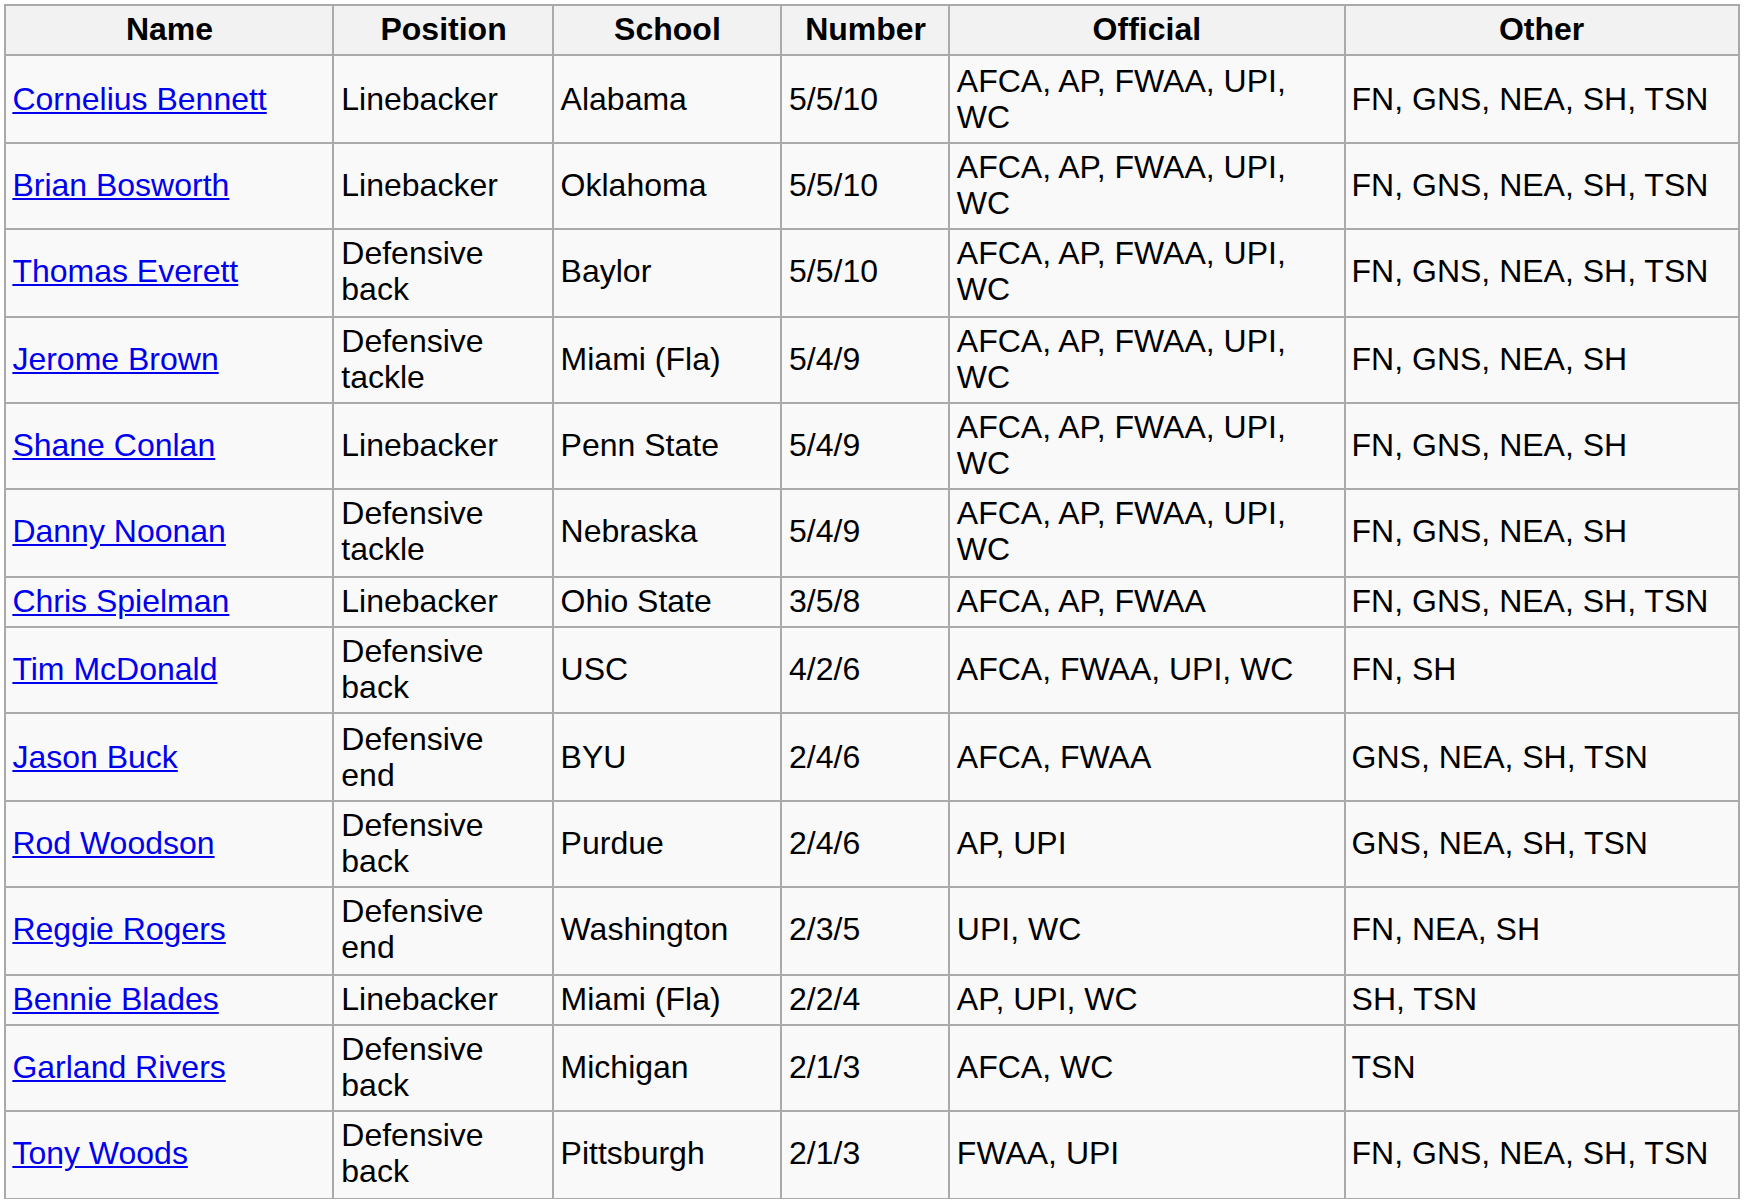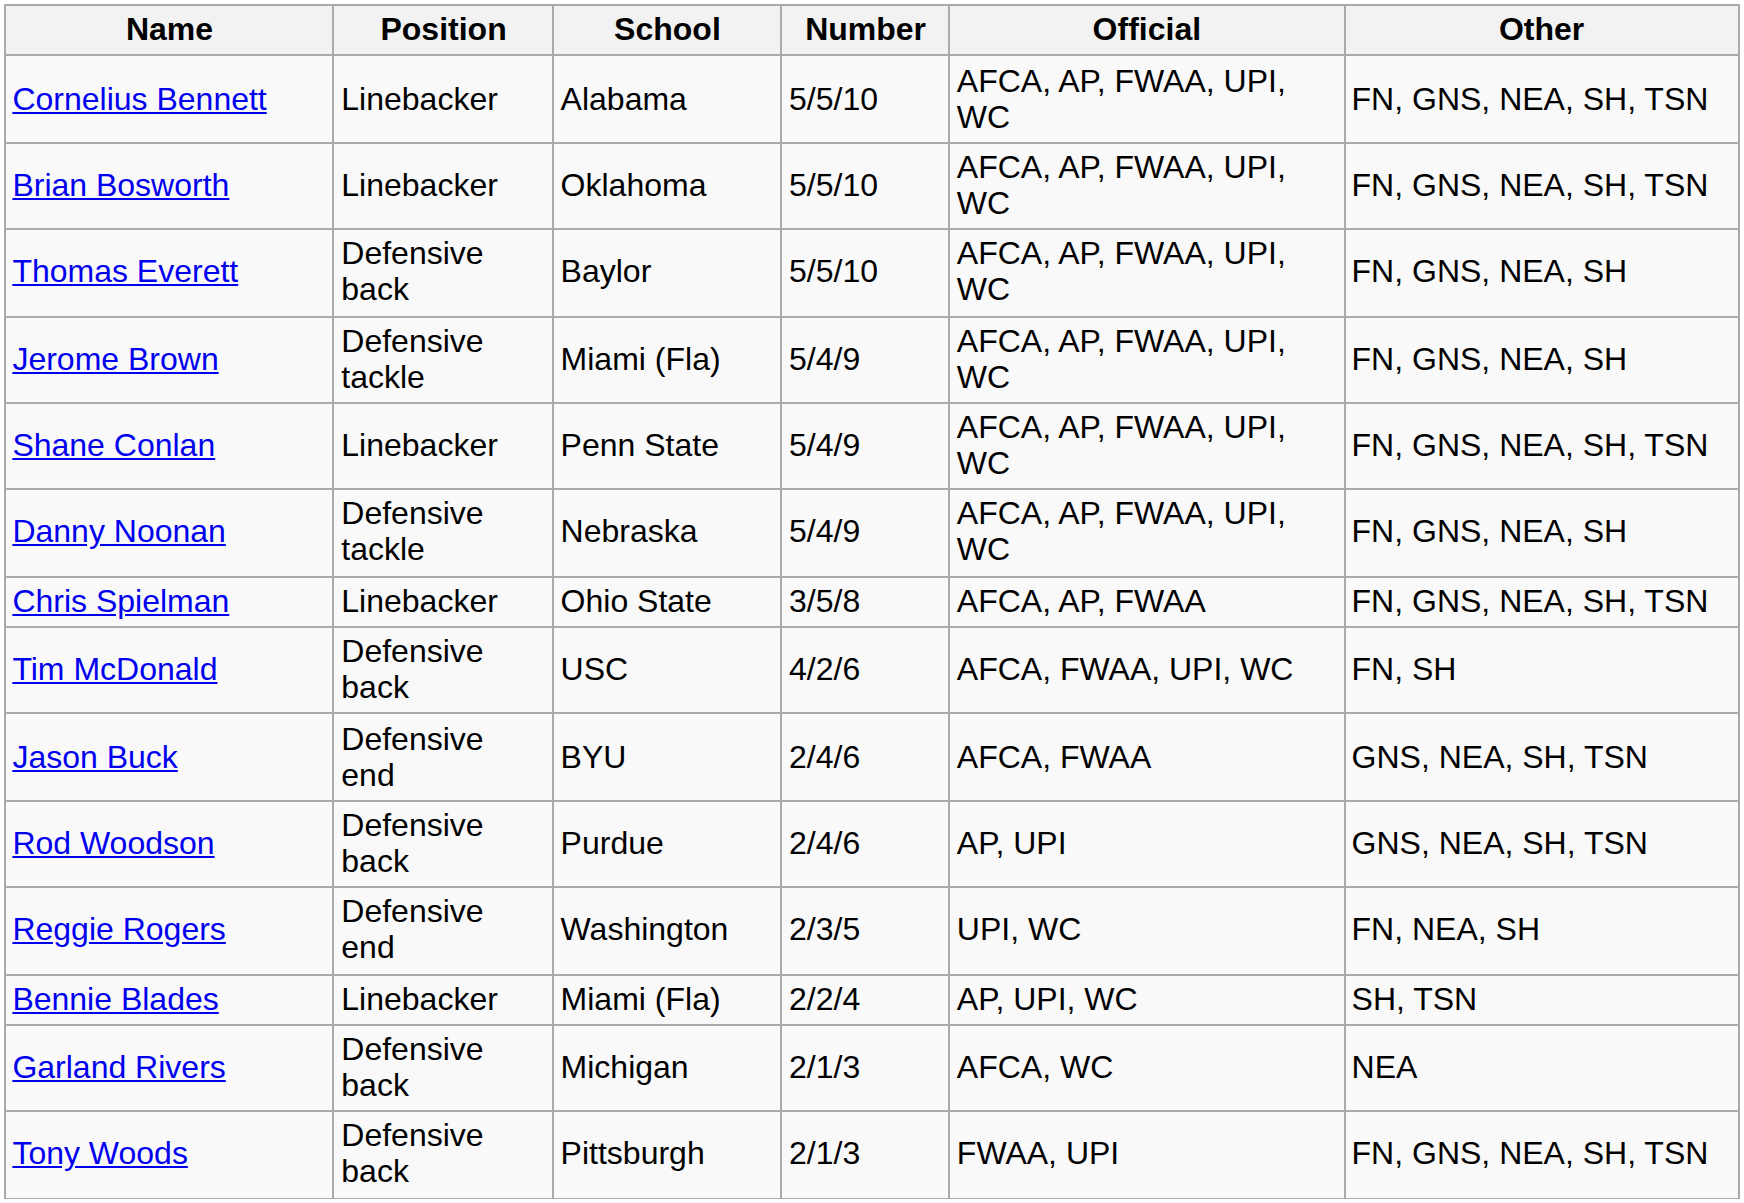Thomas Everett | Other: FN, GNS, NEA, SH, TSN -> FN, GNS, NEA, SH
Shane Conlan | Other: FN, GNS, NEA, SH -> FN, GNS, NEA, SH, TSN
Garland Rivers | Other: TSN -> NEA
